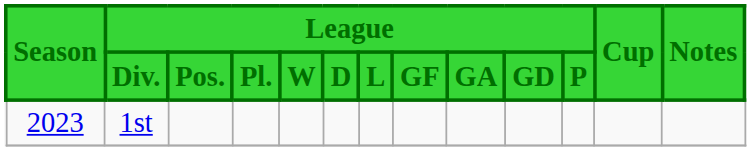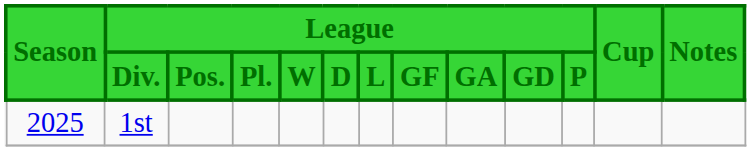1st | Season: 2023 -> 2025
